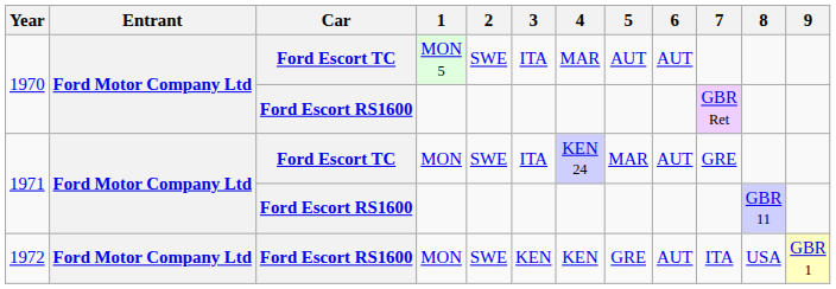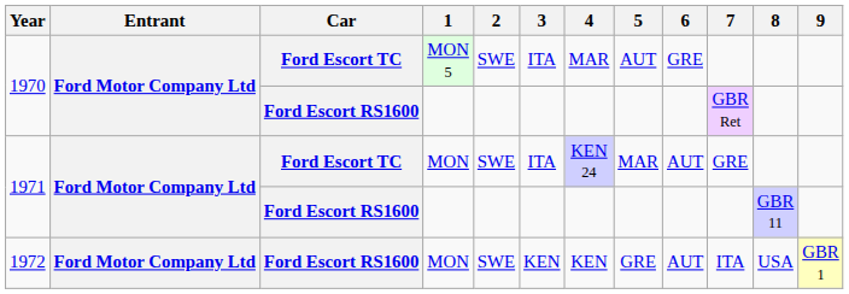1970 / MON 5 | 6: AUT -> GRE
